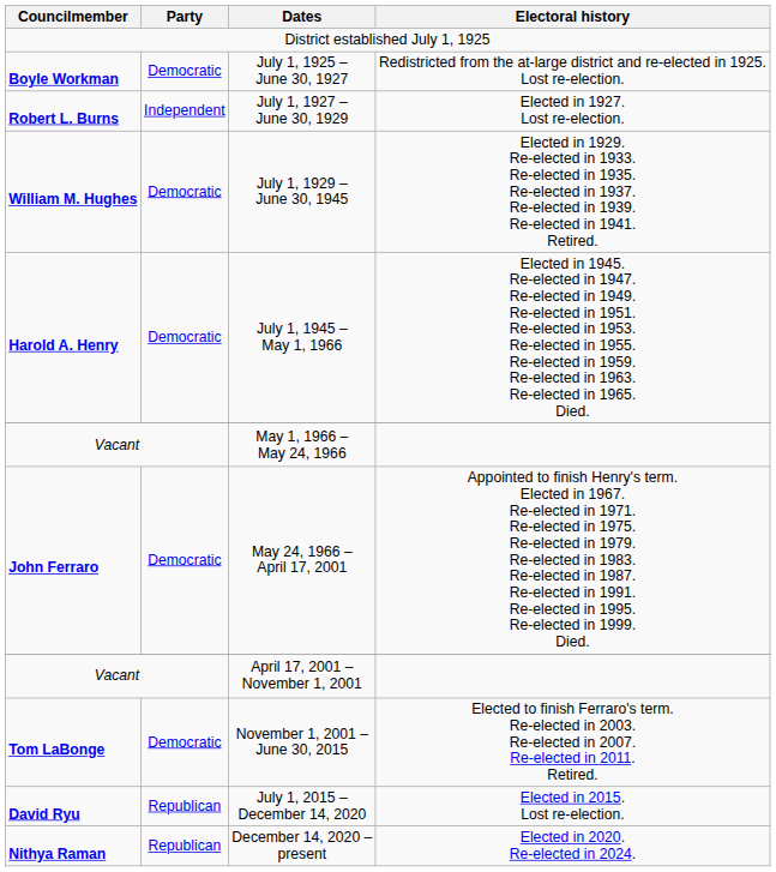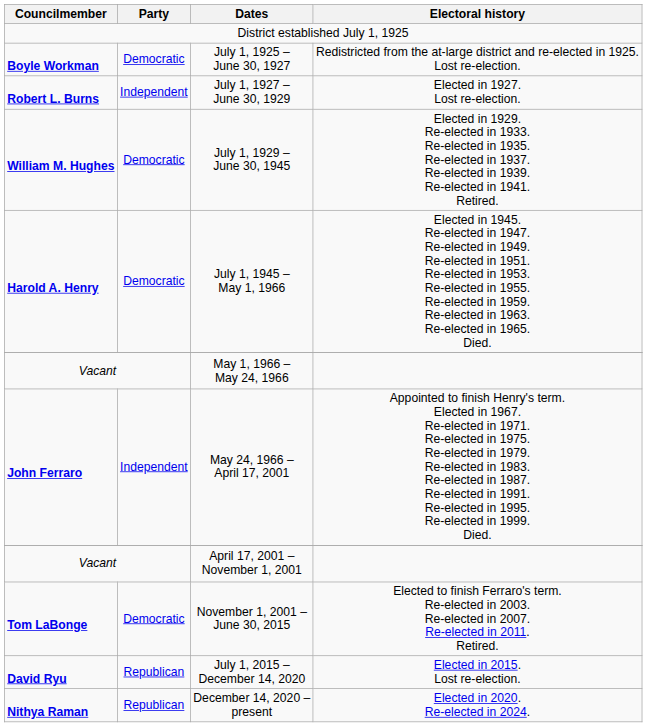May 24, 1966 – April 17, 2001 | Party: Democratic -> Independent
